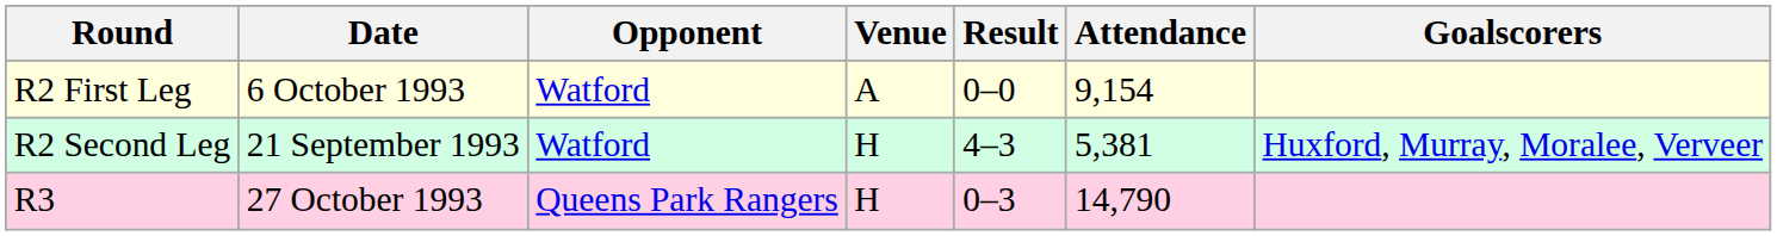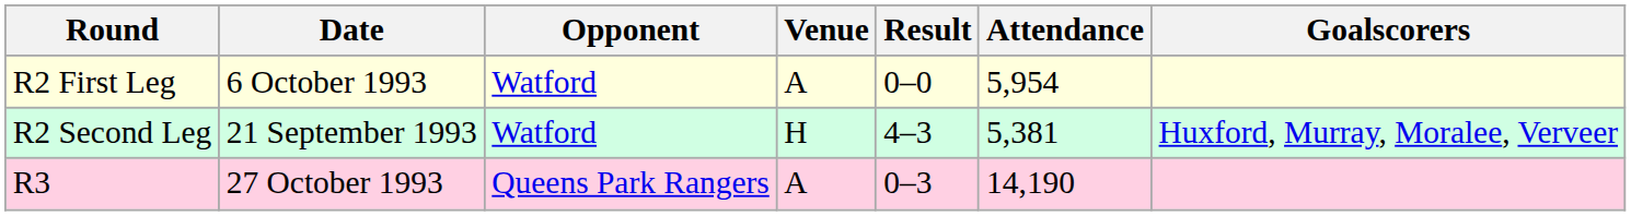R2 First Leg | Attendance: 9,154 -> 5,954
R3 | Venue: H -> A
R3 | Attendance: 14,790 -> 14,190
